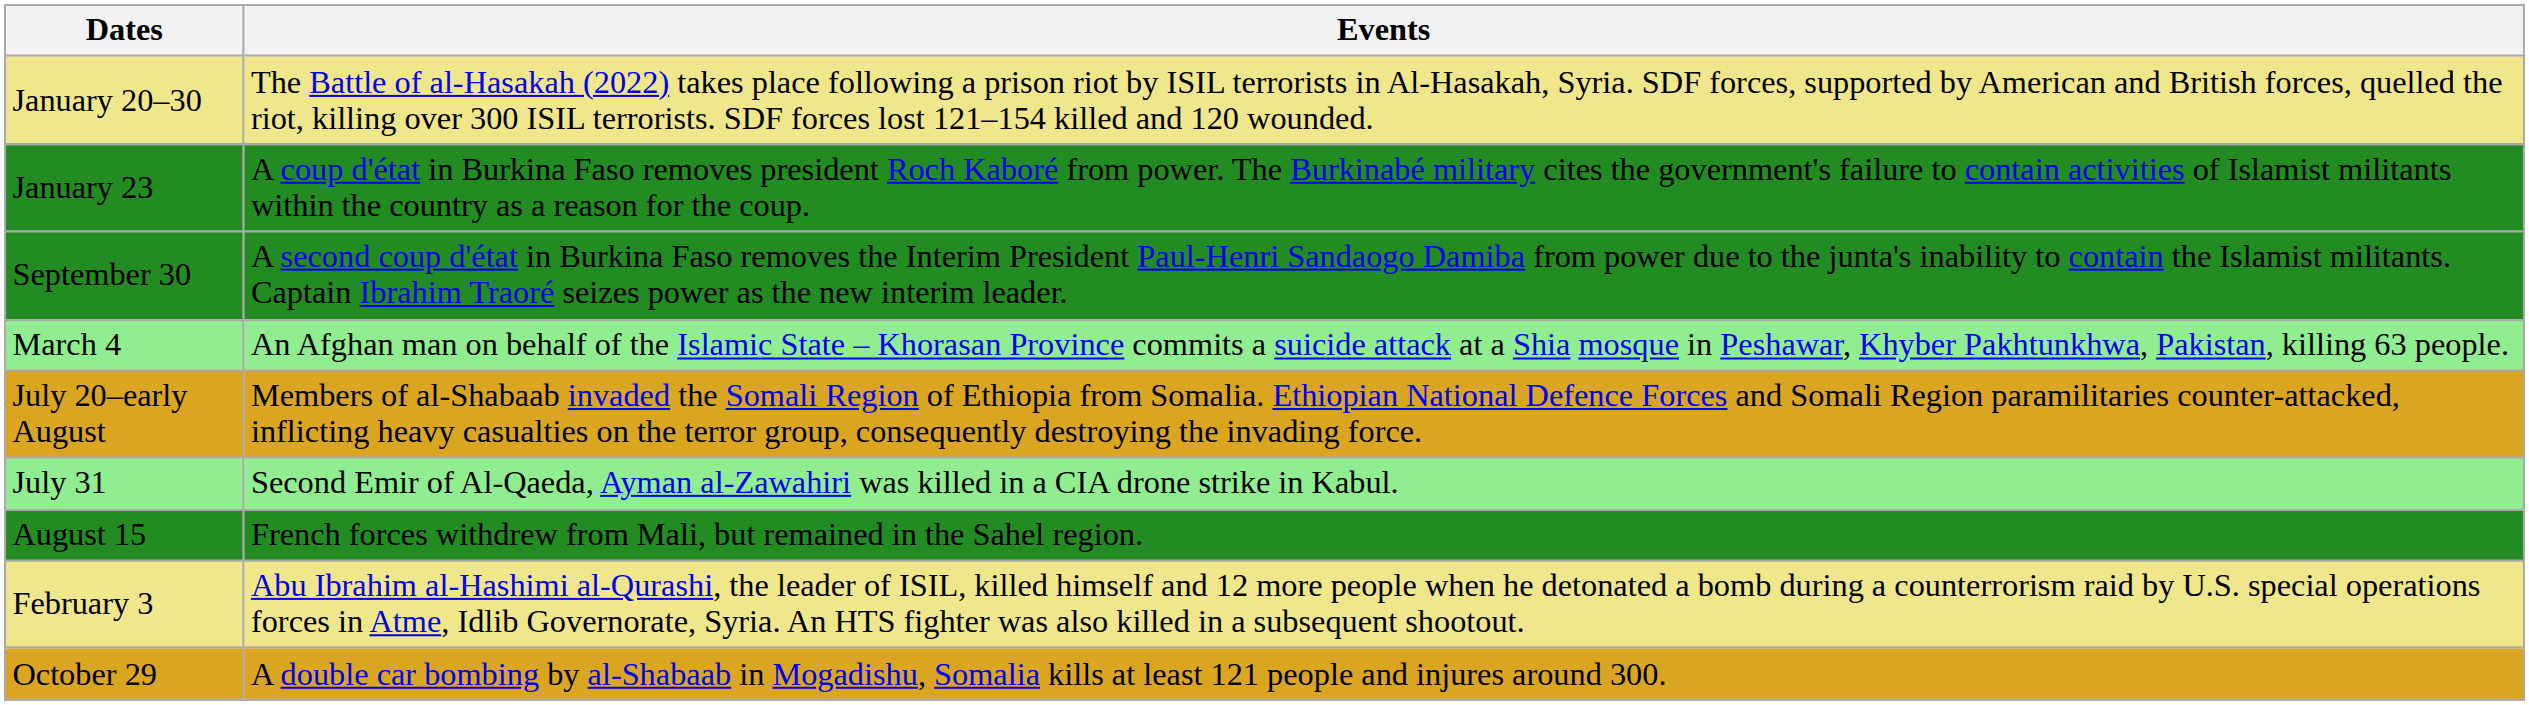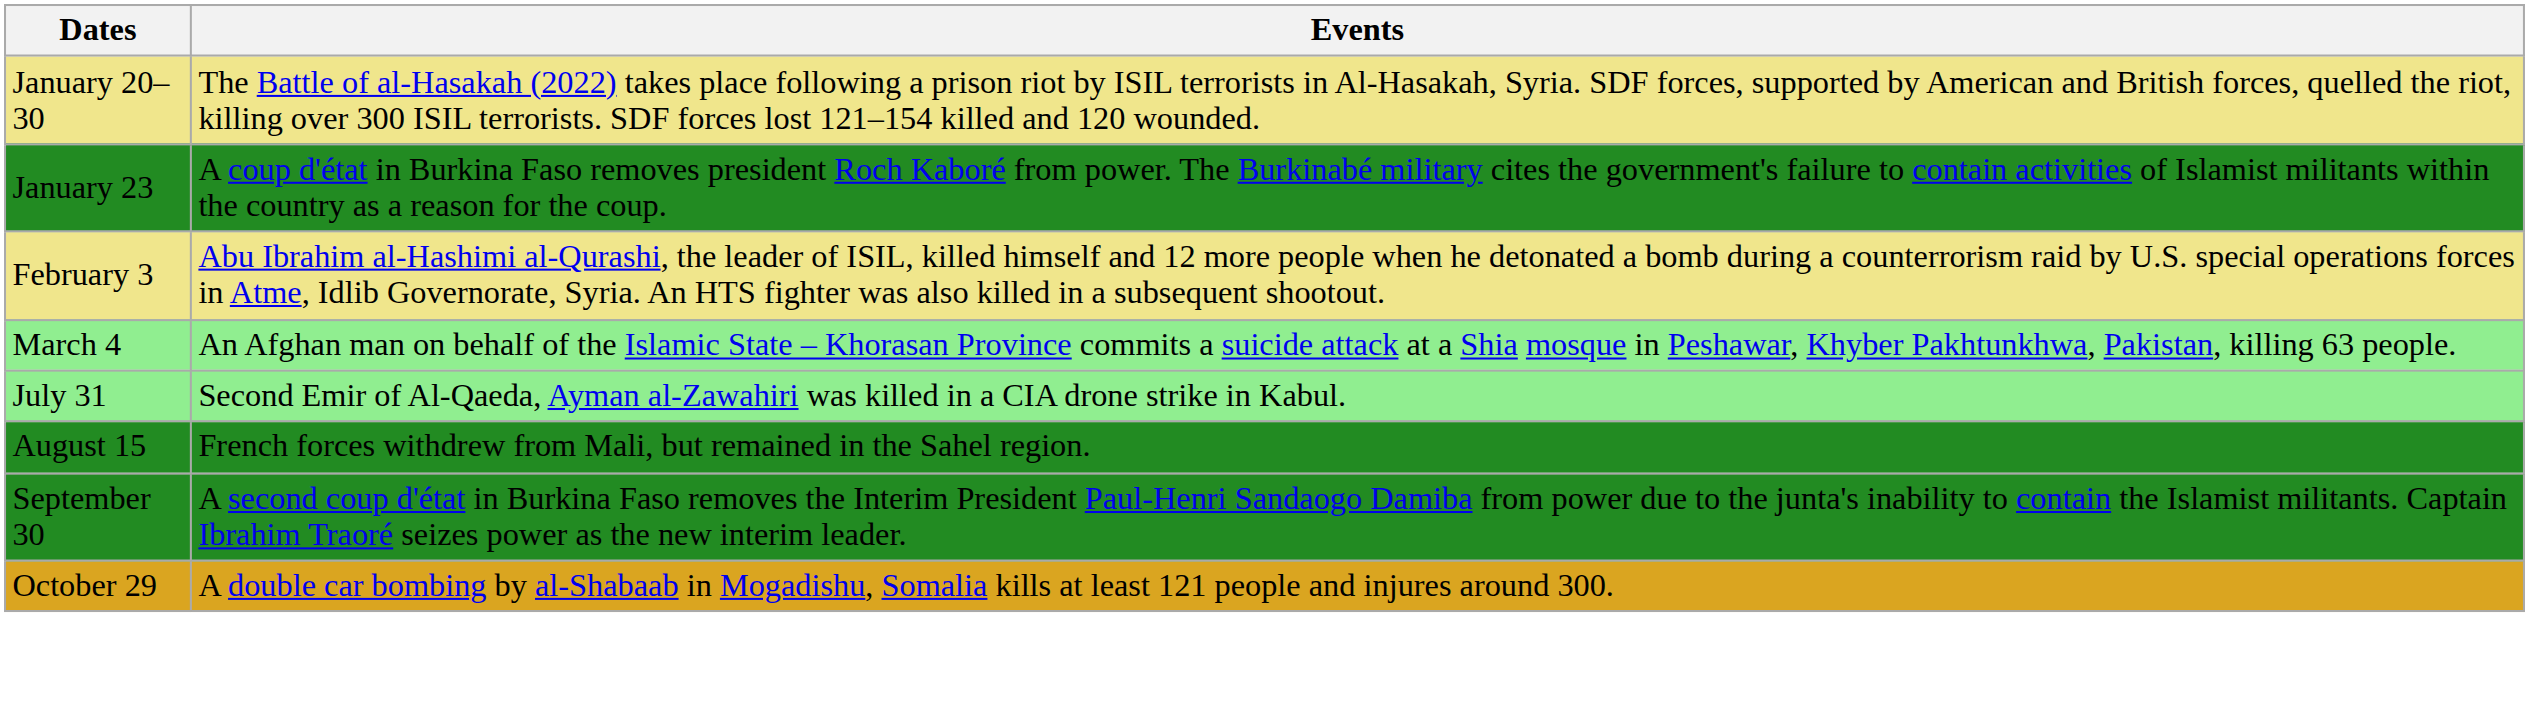rows swapped: February 3 <-> September 30
- row: July 20–early August | Members of al-Shabaab invaded the Somali Region of Ethiopia from Somalia. Ethiopian National Defence Forces and Somali Region paramilitaries counter-attacked, inflicting heavy casualties on the terror group, consequently destroying the invading force.
